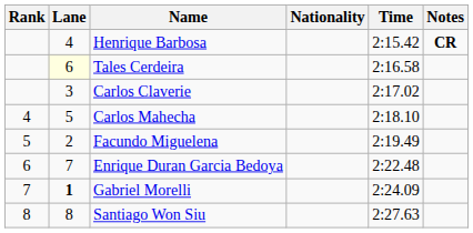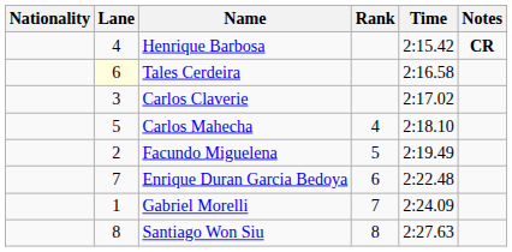columns swapped: Rank <-> Nationality
Gabriel Morelli | Lane: bold -> normal
